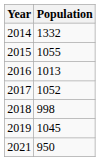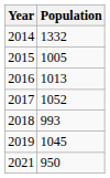2015 | Population: 1055 -> 1005
2018 | Population: 998 -> 993
